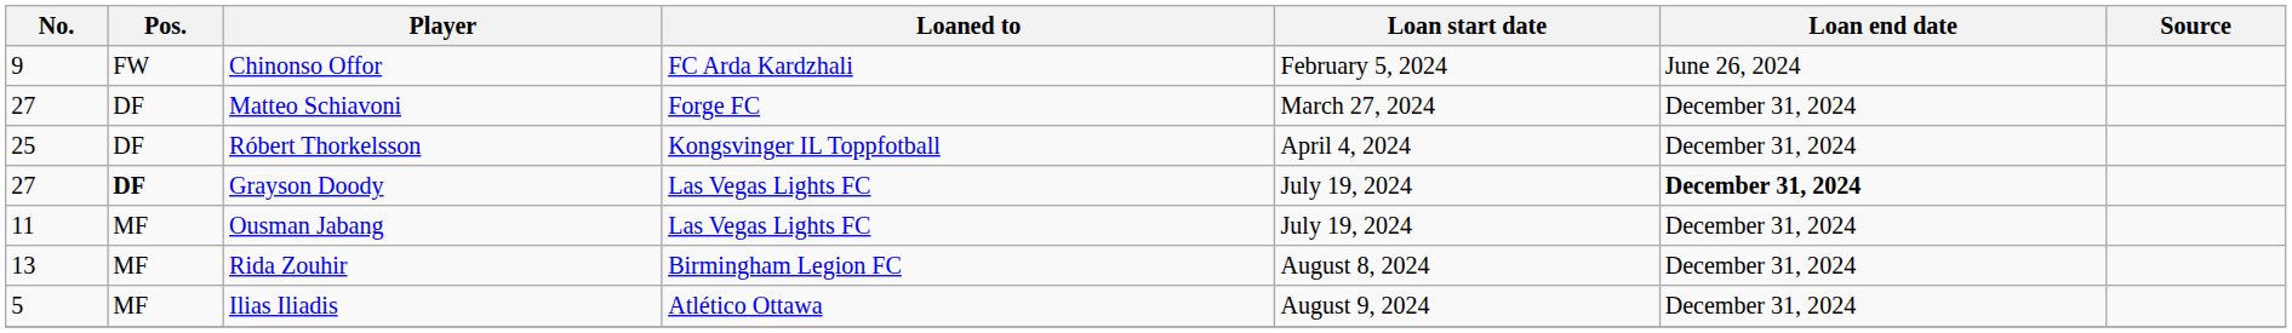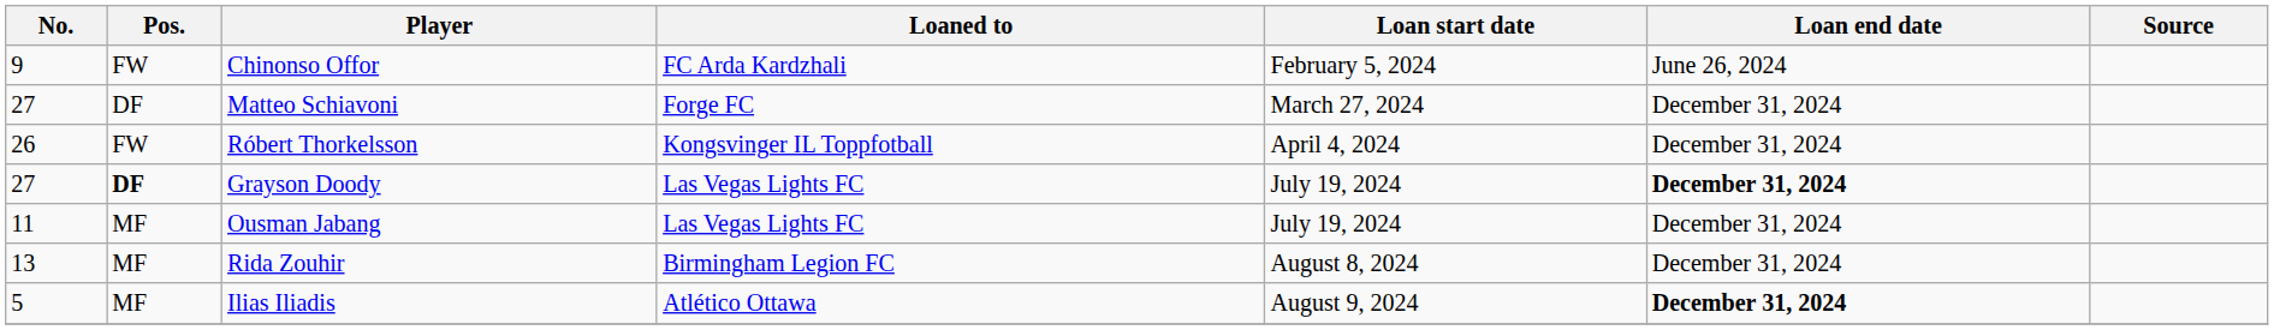Róbert Thorkelsson | No.: 25 -> 26
Róbert Thorkelsson | Pos.: DF -> FW
Ilias Iliadis | Loan end date: normal -> bold
